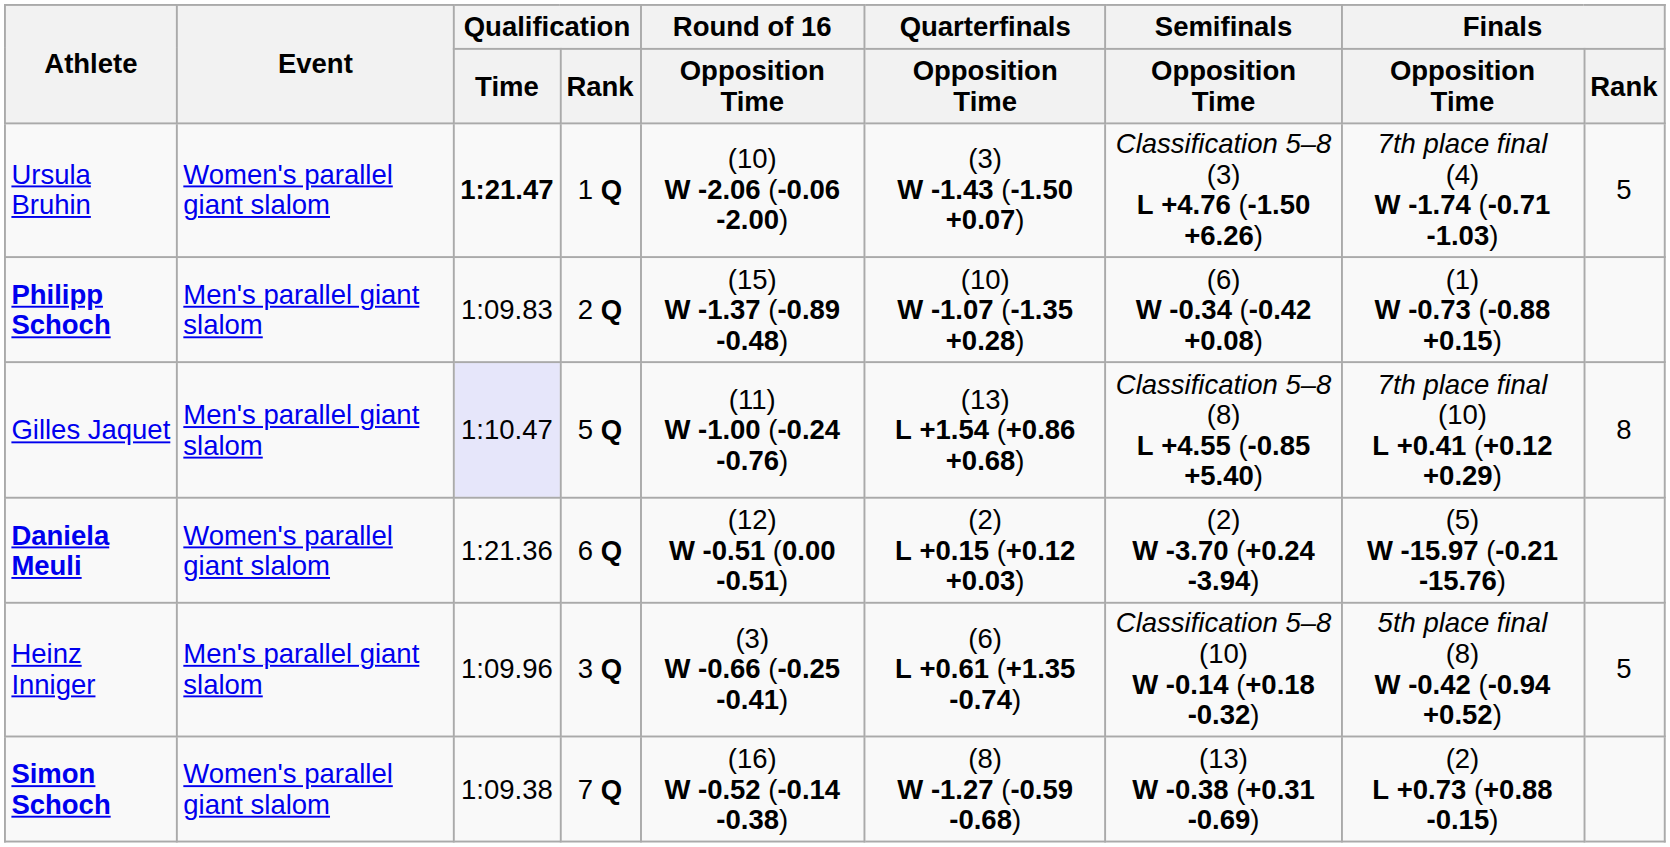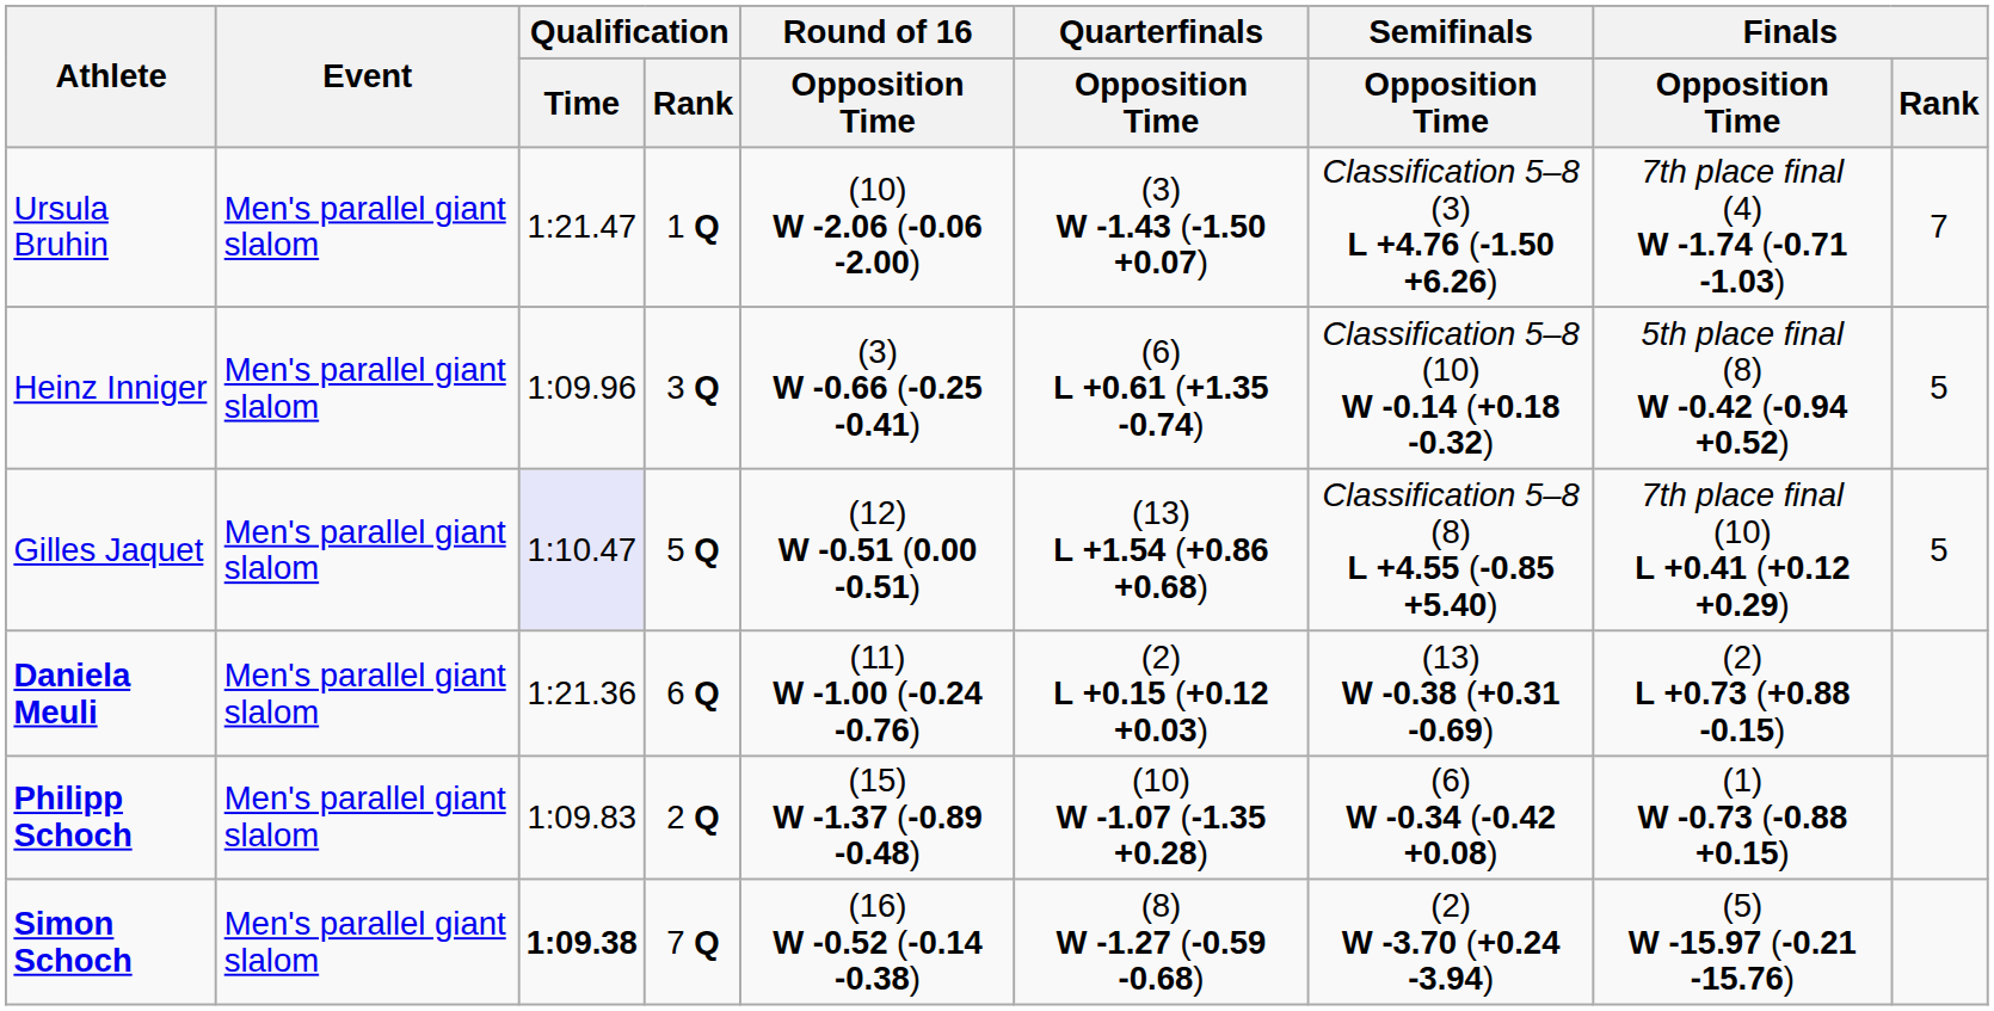Ursula Bruhin | Event: Women's parallel giant slalom -> Men's parallel giant slalom
Ursula Bruhin | Qualification / Time: bold -> normal
Ursula Bruhin | Finals / Rank: 5 -> 7
rows swapped: Heinz Inniger <-> Philipp Schoch
Gilles Jaquet | Round of 16 / Opposition Time: (11) W -1.00 (-0.24 -0.76) -> (12) W -0.51 (0.00 -0.51)
Gilles Jaquet | Finals / Rank: 8 -> 5
Daniela Meuli | Event: Women's parallel giant slalom -> Men's parallel giant slalom
Daniela Meuli | Round of 16 / Opposition Time: (12) W -0.51 (0.00 -0.51) -> (11) W -1.00 (-0.24 -0.76)
Daniela Meuli | Semifinals / Opposition Time: (2) W -3.70 (+0.24 -3.94) -> (13) W -0.38 (+0.31 -0.69)
Daniela Meuli | Finals / Opposition Time: (5) W -15.97 (-0.21 -15.76) -> (2) L +0.73 (+0.88 -0.15)
Simon Schoch | Event: Women's parallel giant slalom -> Men's parallel giant slalom
Simon Schoch | Qualification / Time: normal -> bold
Simon Schoch | Semifinals / Opposition Time: (13) W -0.38 (+0.31 -0.69) -> (2) W -3.70 (+0.24 -3.94)
Simon Schoch | Finals / Opposition Time: (2) L +0.73 (+0.88 -0.15) -> (5) W -15.97 (-0.21 -15.76)
